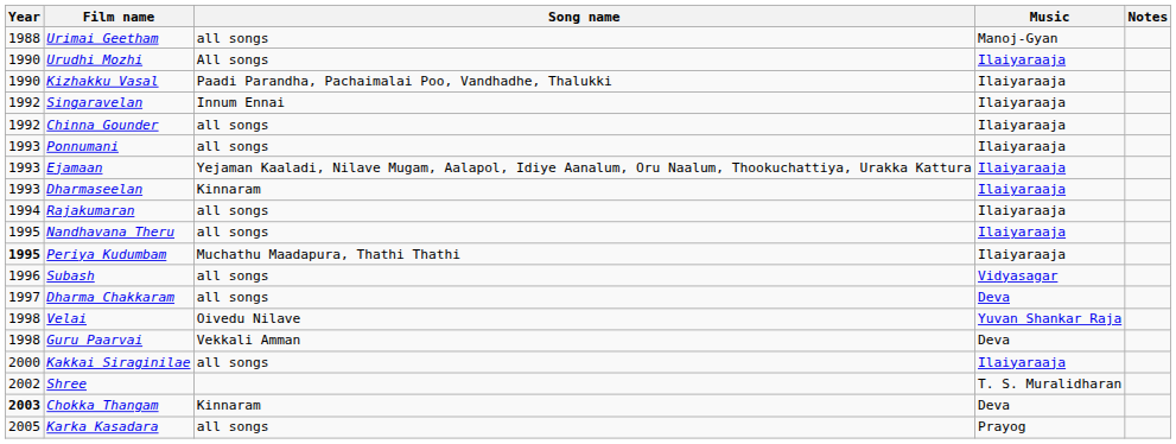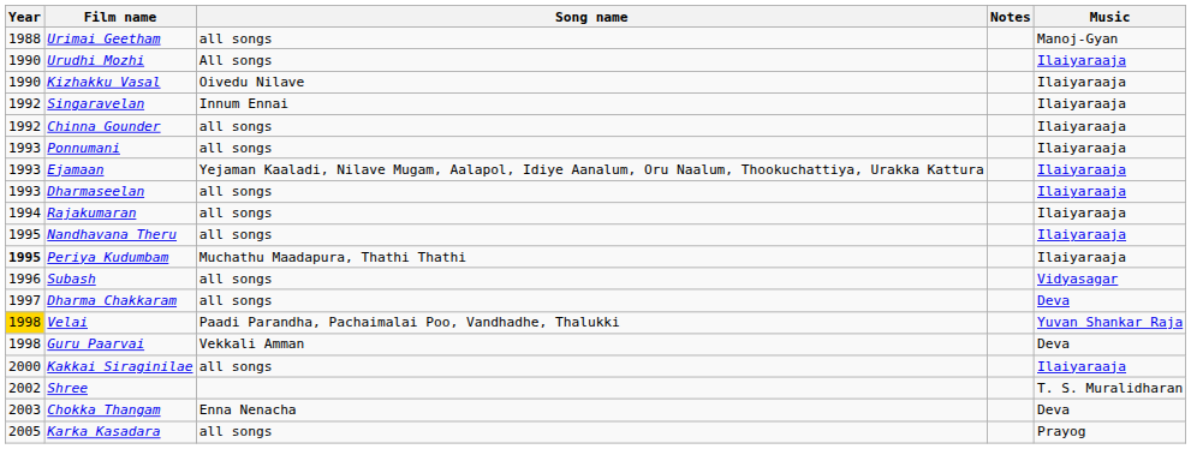columns swapped: Music <-> Notes
Kizhakku Vasal | Song name: Paadi Parandha, Pachaimalai Poo, Vandhadhe, Thalukki -> Oivedu Nilave
Dharmaseelan | Song name: Kinnaram -> all songs
Velai | Year: no background -> gold background
Velai | Song name: Oivedu Nilave -> Paadi Parandha, Pachaimalai Poo, Vandhadhe, Thalukki
Chokka Thangam | Year: bold -> normal
Chokka Thangam | Song name: Kinnaram -> Enna Nenacha
